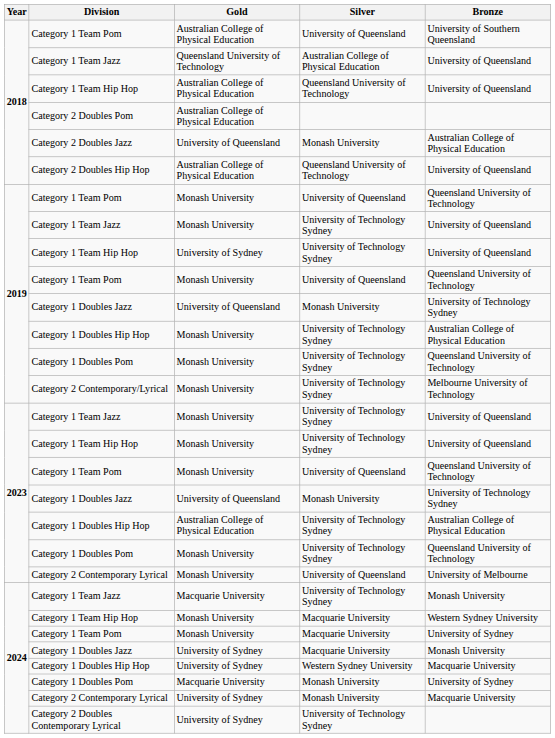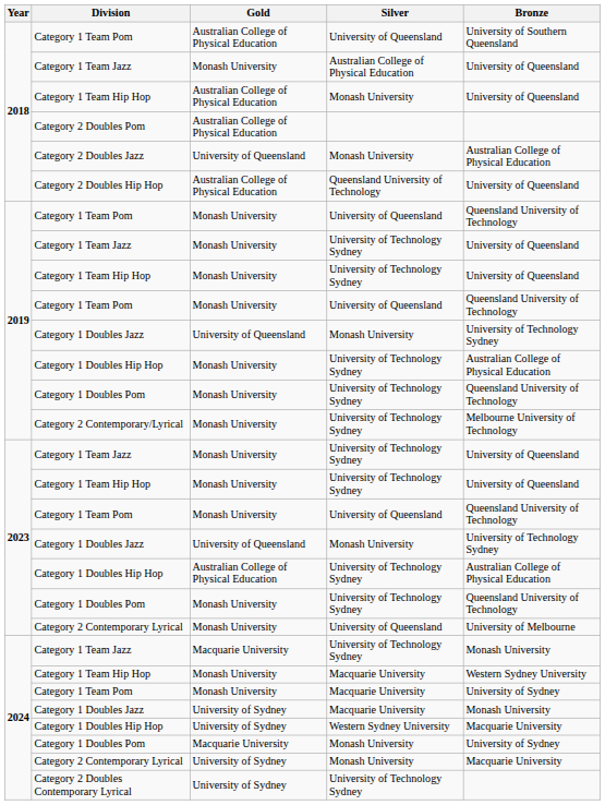2018 / Category 1 Team Jazz | Gold: Queensland University of Technology -> Monash University
2018 / Category 1 Team Hip Hop | Silver: Queensland University of Technology -> Monash University
2019 / Category 1 Team Hip Hop | Gold: University of Sydney -> Monash University
